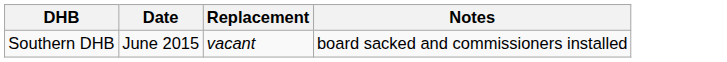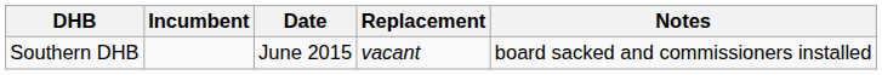+ column: Incumbent
